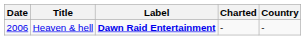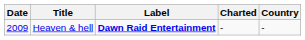Heaven & hell | Date: 2006 -> 2009
